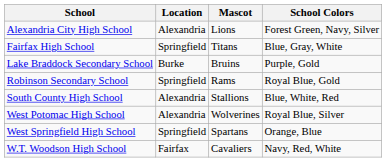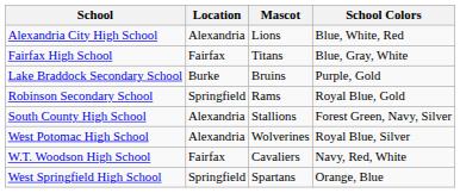Alexandria City High School | School Colors: Forest Green, Navy, Silver -> Blue, White, Red
Fairfax High School | Location: Springfield -> Fairfax
South County High School | School Colors: Blue, White, Red -> Forest Green, Navy, Silver
rows swapped: West Springfield High School <-> W.T. Woodson High School
